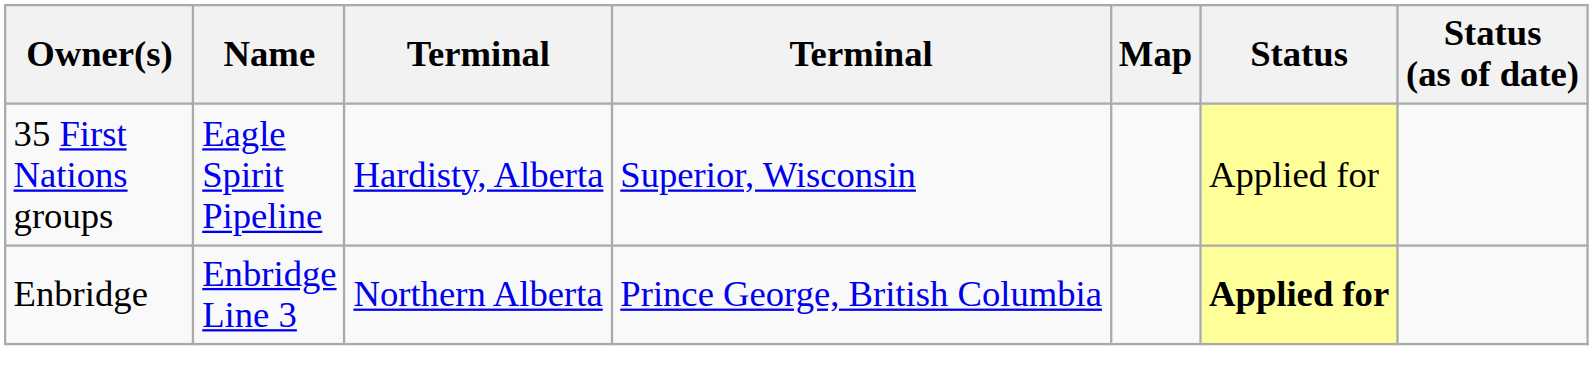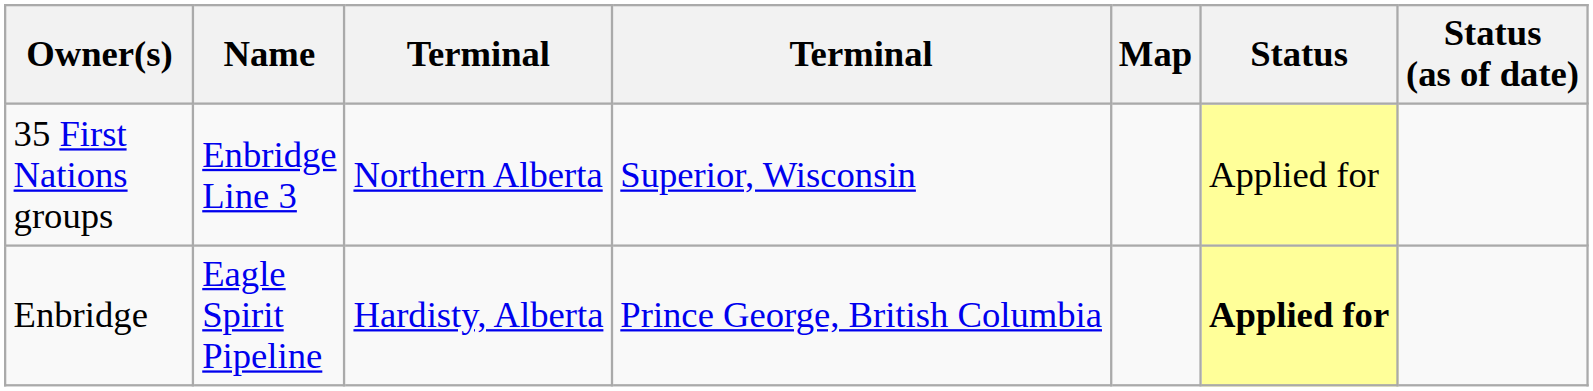35 First Nations groups | Name: Eagle Spirit Pipeline -> Enbridge Line 3
35 First Nations groups | column 3: Hardisty, Alberta -> Northern Alberta
Enbridge | Name: Enbridge Line 3 -> Eagle Spirit Pipeline
Enbridge | column 3: Northern Alberta -> Hardisty, Alberta
